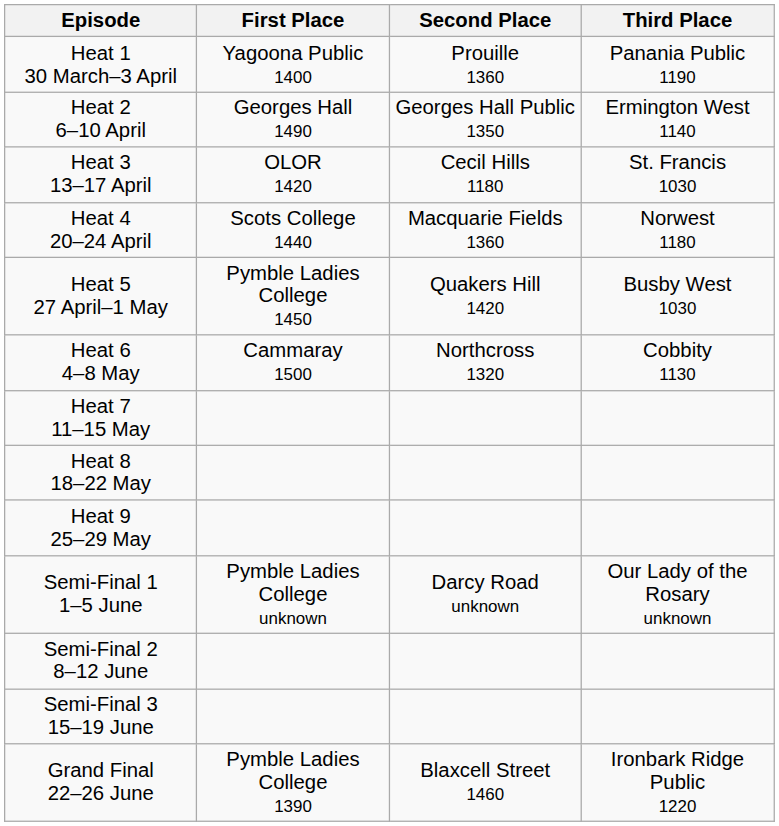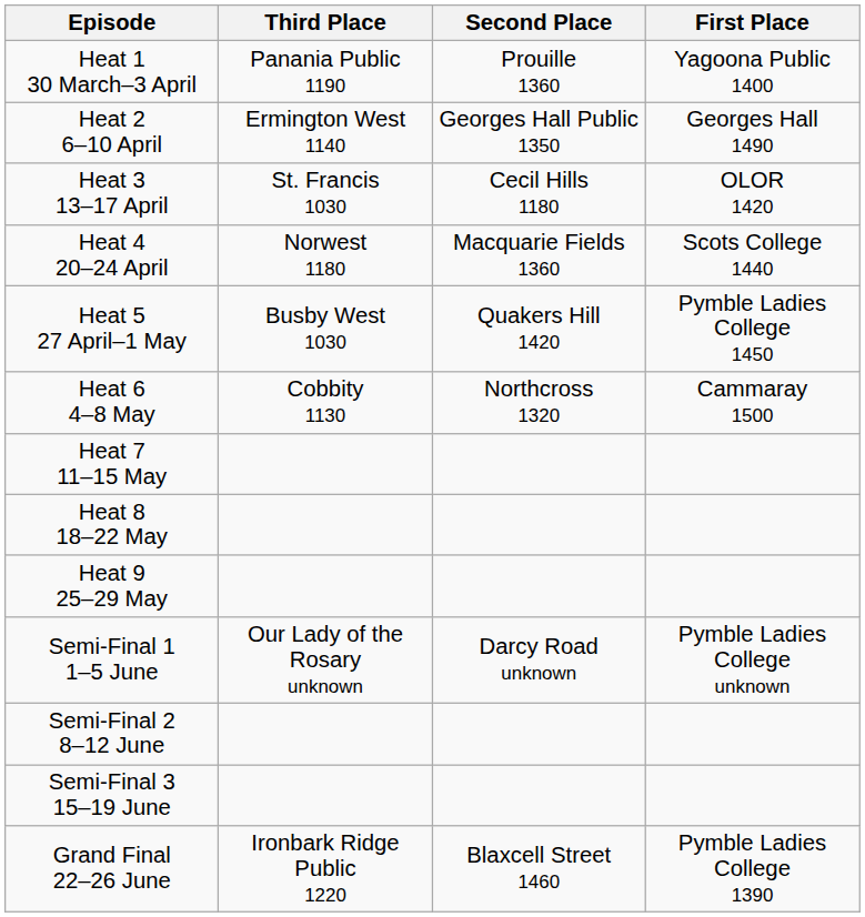columns swapped: First Place <-> Third Place
